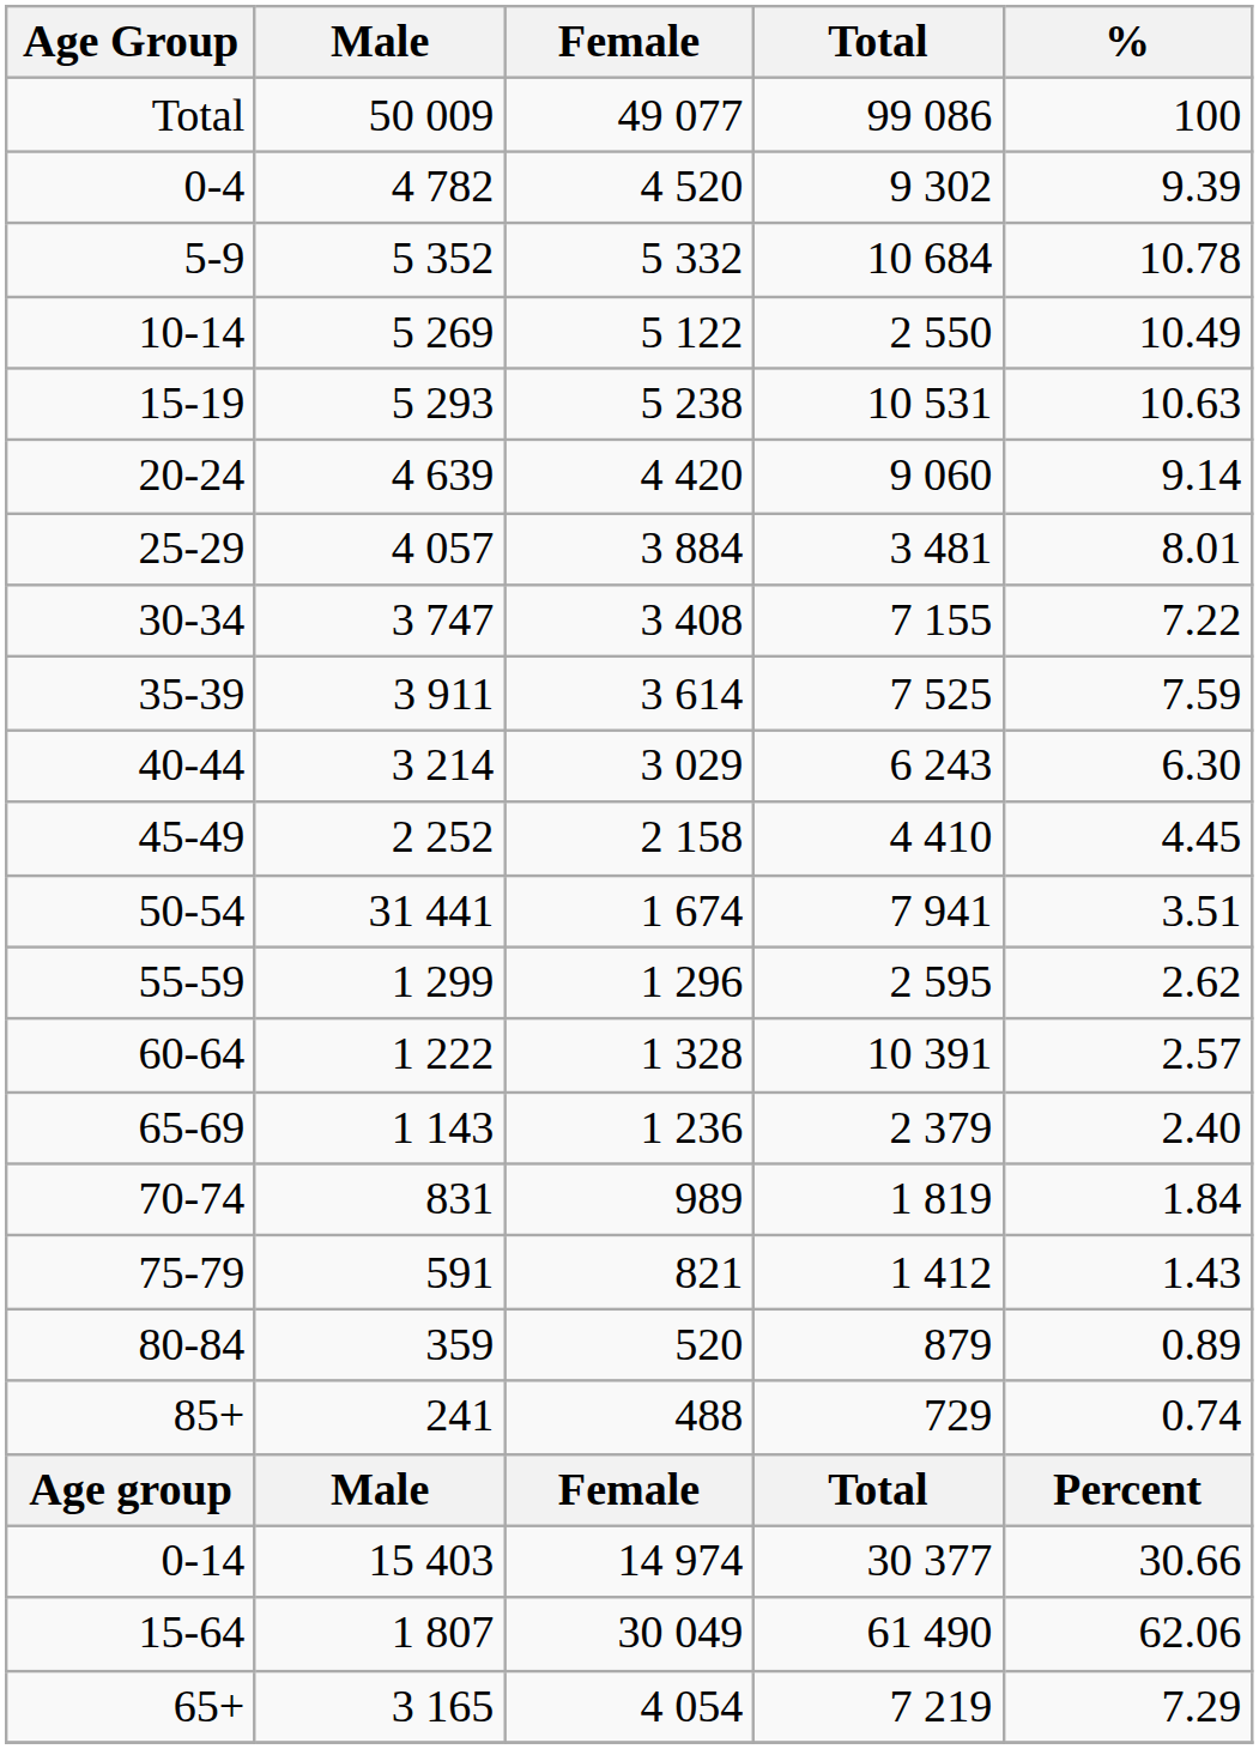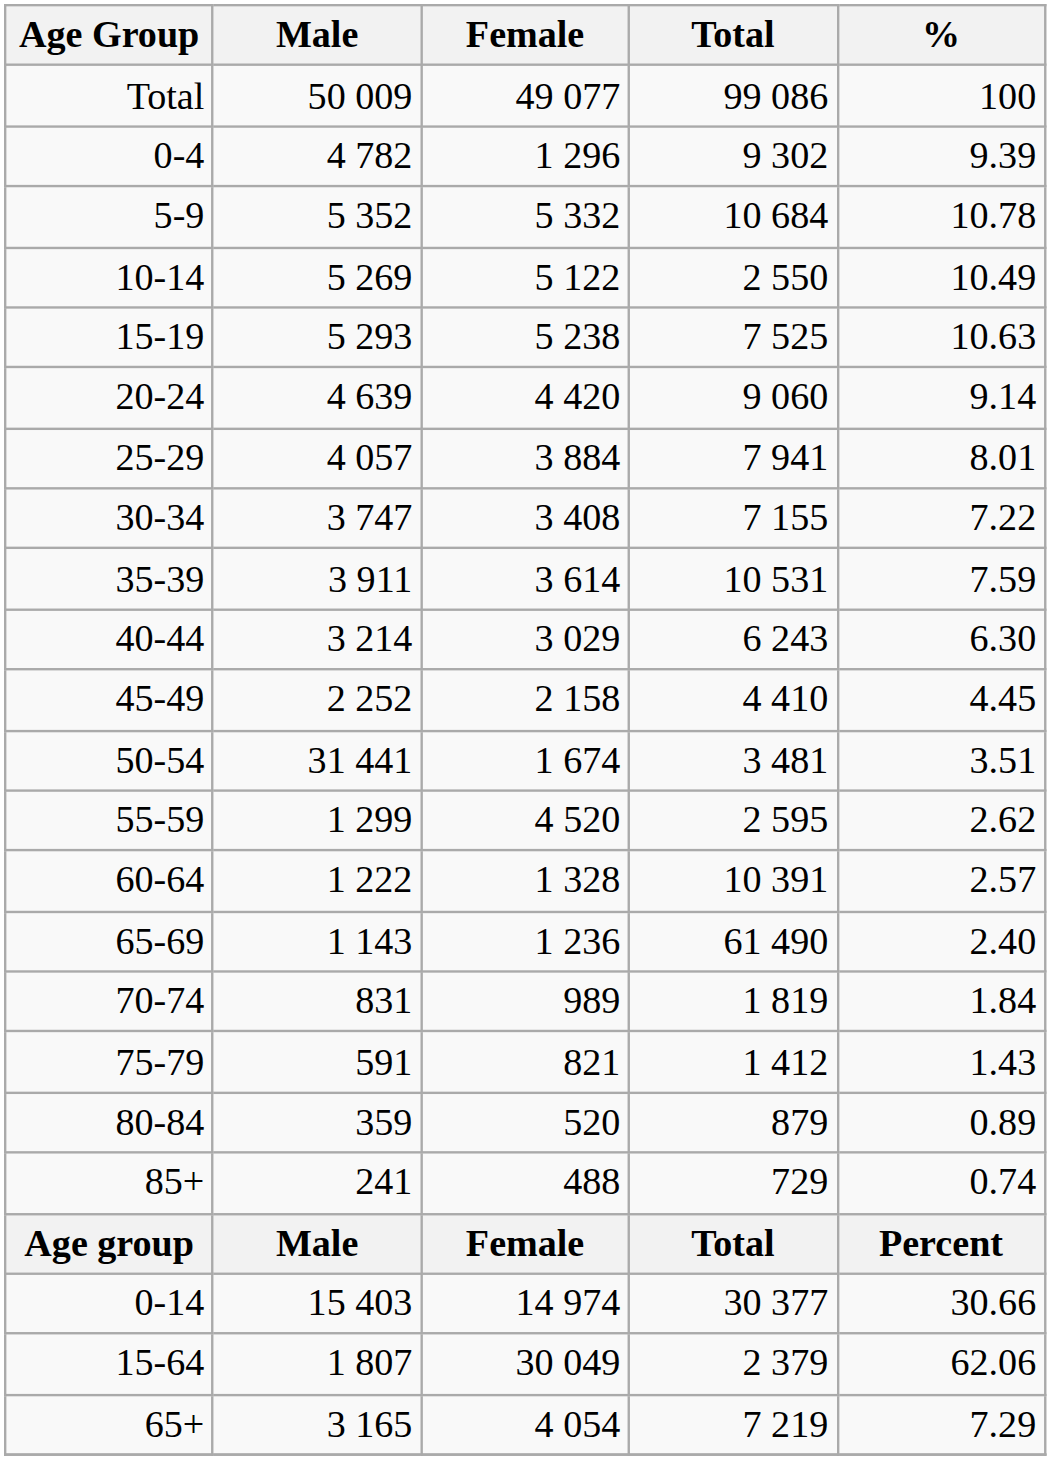0-4 | Female: 4 520 -> 1 296
15-19 | Total: 10 531 -> 7 525
25-29 | Total: 3 481 -> 7 941
35-39 | Total: 7 525 -> 10 531
50-54 | Total: 7 941 -> 3 481
55-59 | Female: 1 296 -> 4 520
65-69 | Total: 2 379 -> 61 490
15-64 | Total: 61 490 -> 2 379
